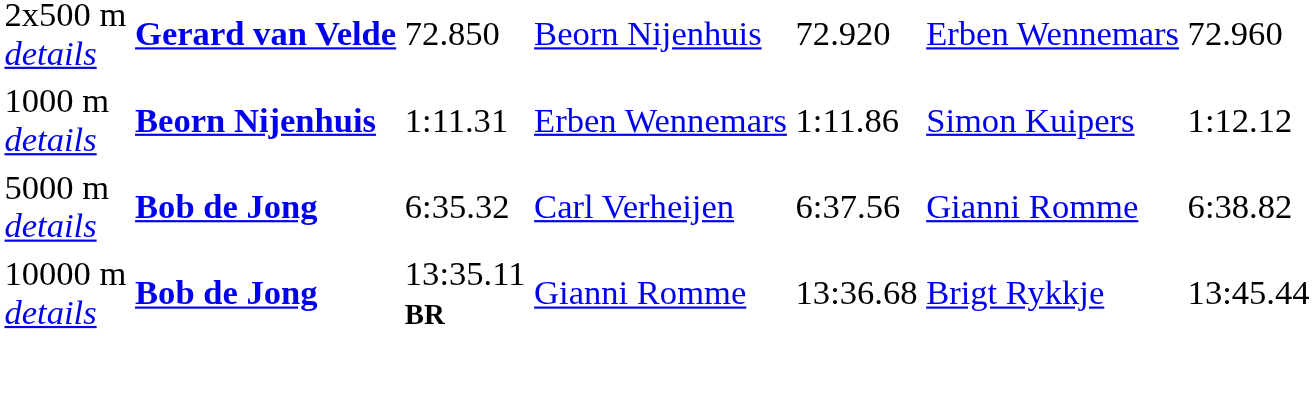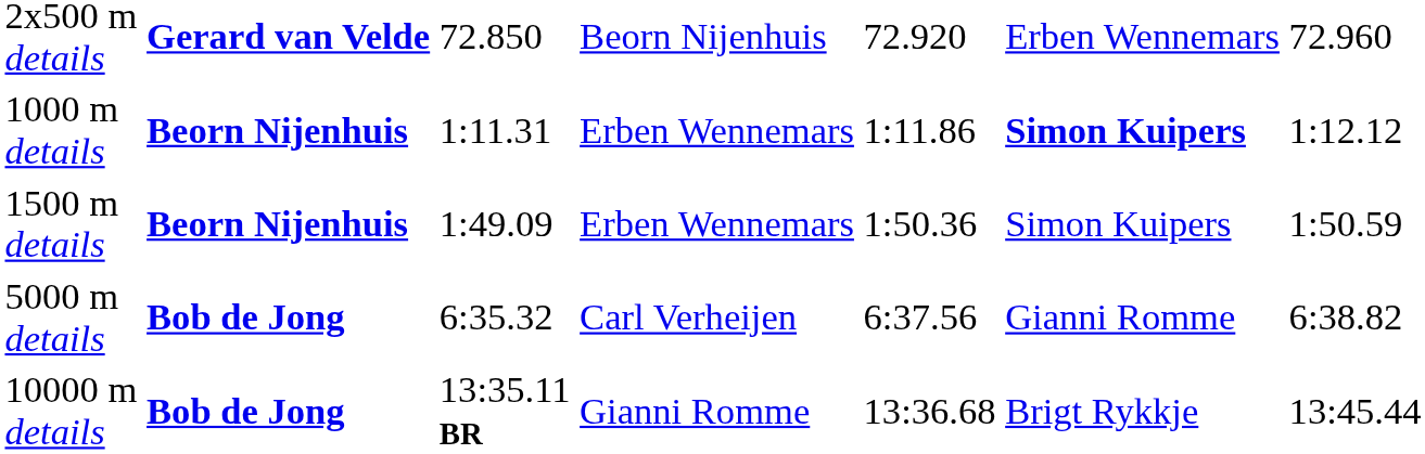1000 m details | column 6: normal -> bold
+ row: 1500 m details | Beorn Nijenhuis | 1:49.09 | Erben Wennemars | 1:50.36 | Simon Kuipers | 1:50.59
